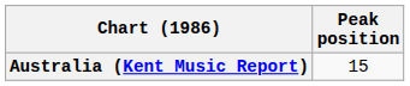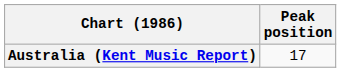Australia (Kent Music Report) | Peak position: 15 -> 17
